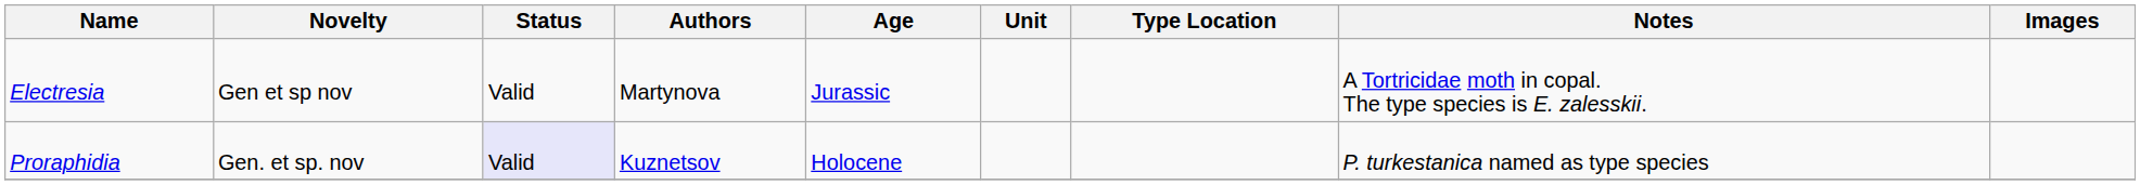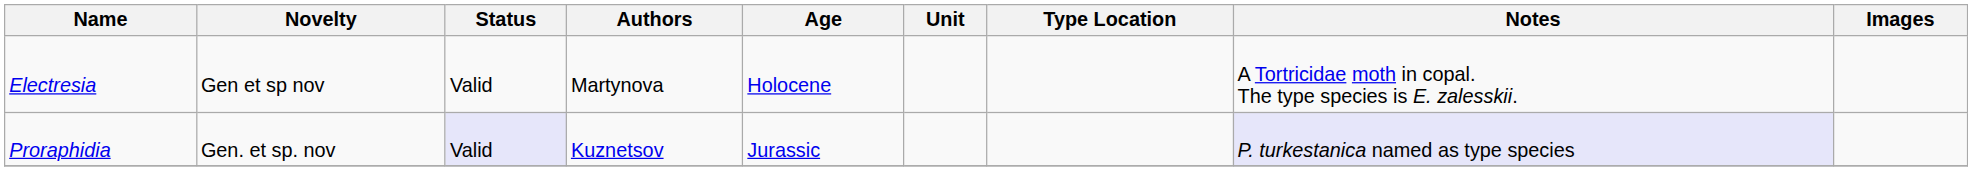Electresia | Age: Jurassic -> Holocene
Proraphidia | Age: Holocene -> Jurassic
Proraphidia | Notes: no background -> lavender background
